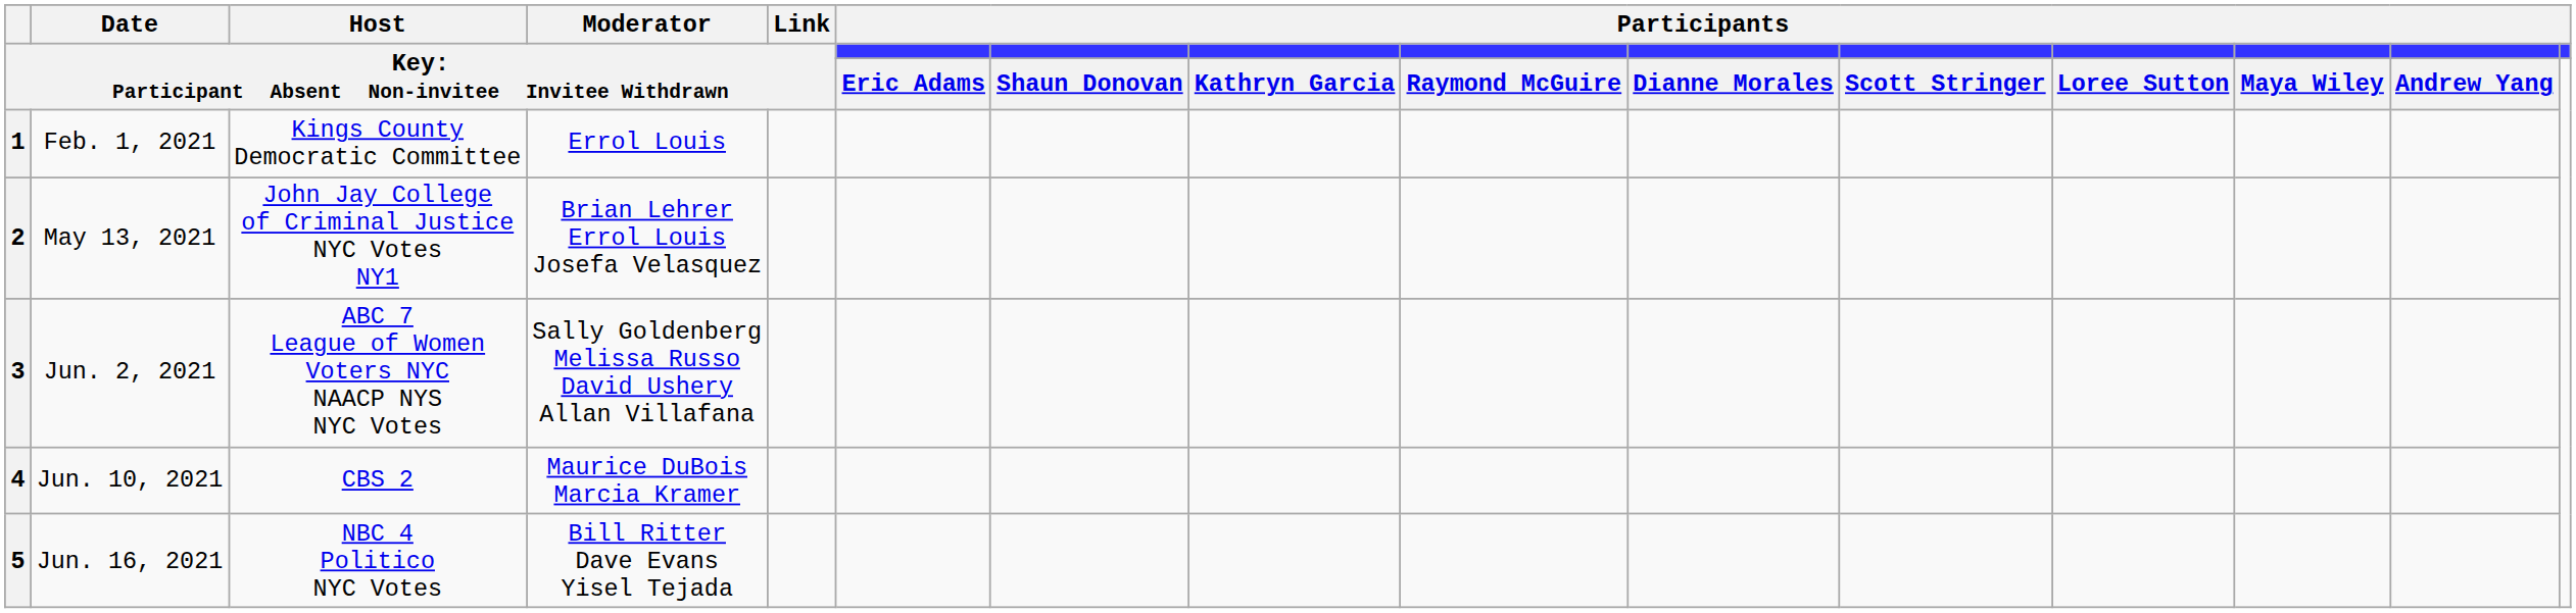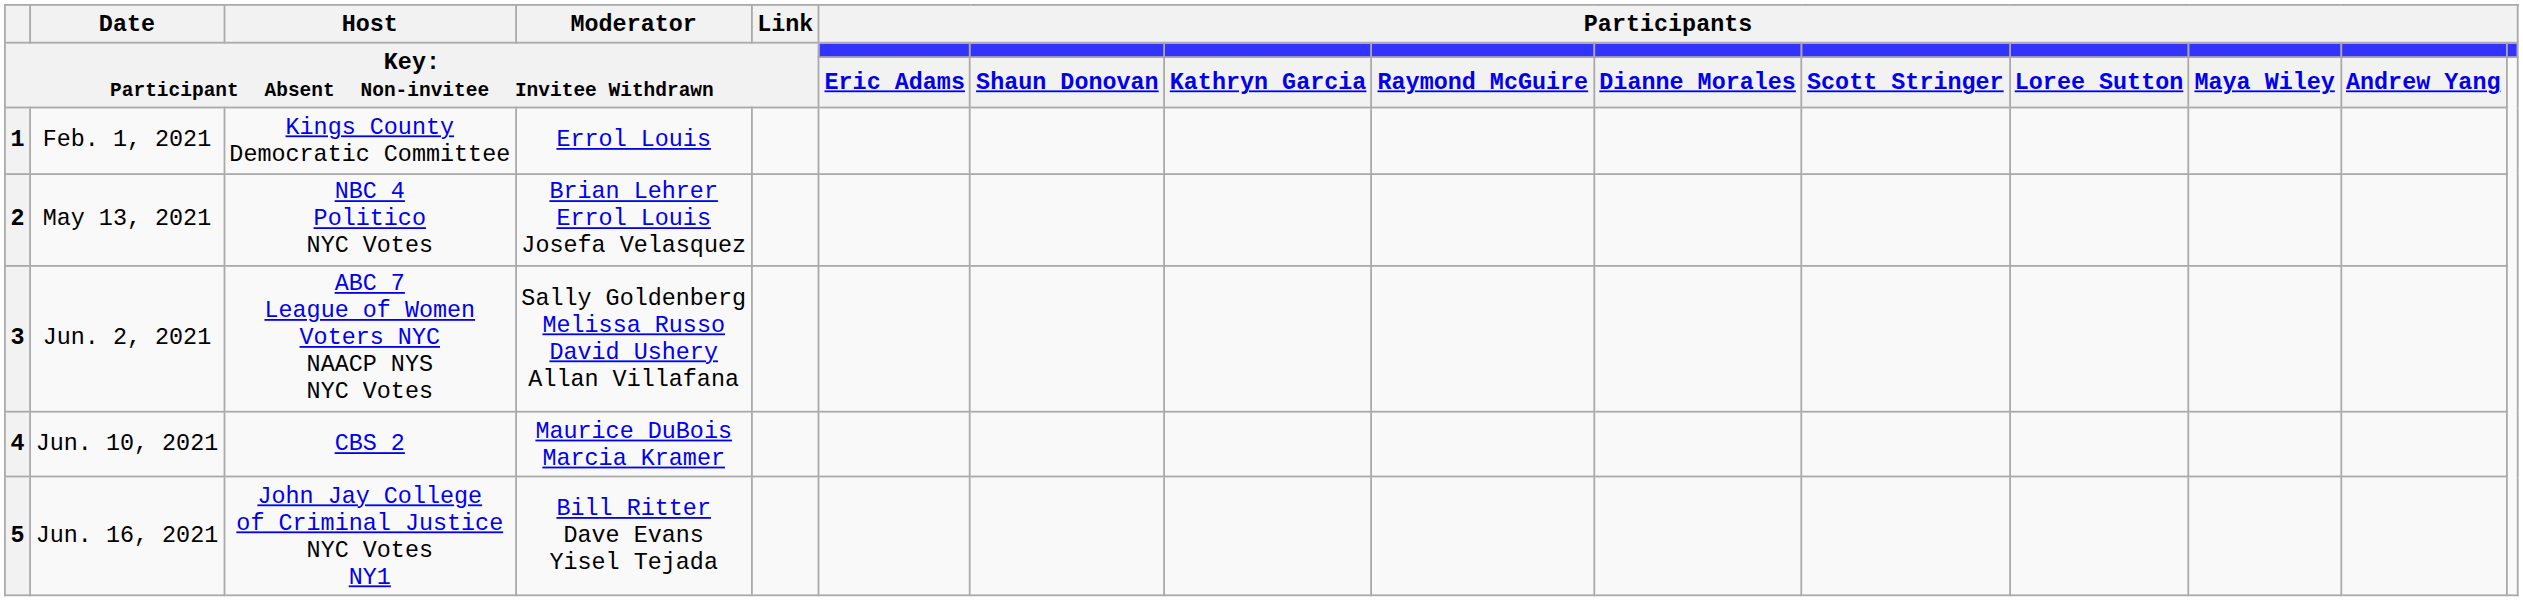2 | column 3: John Jay College of Criminal Justice NYC Votes NY1 -> NBC 4 Politico NYC Votes
5 | column 3: NBC 4 Politico NYC Votes -> John Jay College of Criminal Justice NYC Votes NY1
